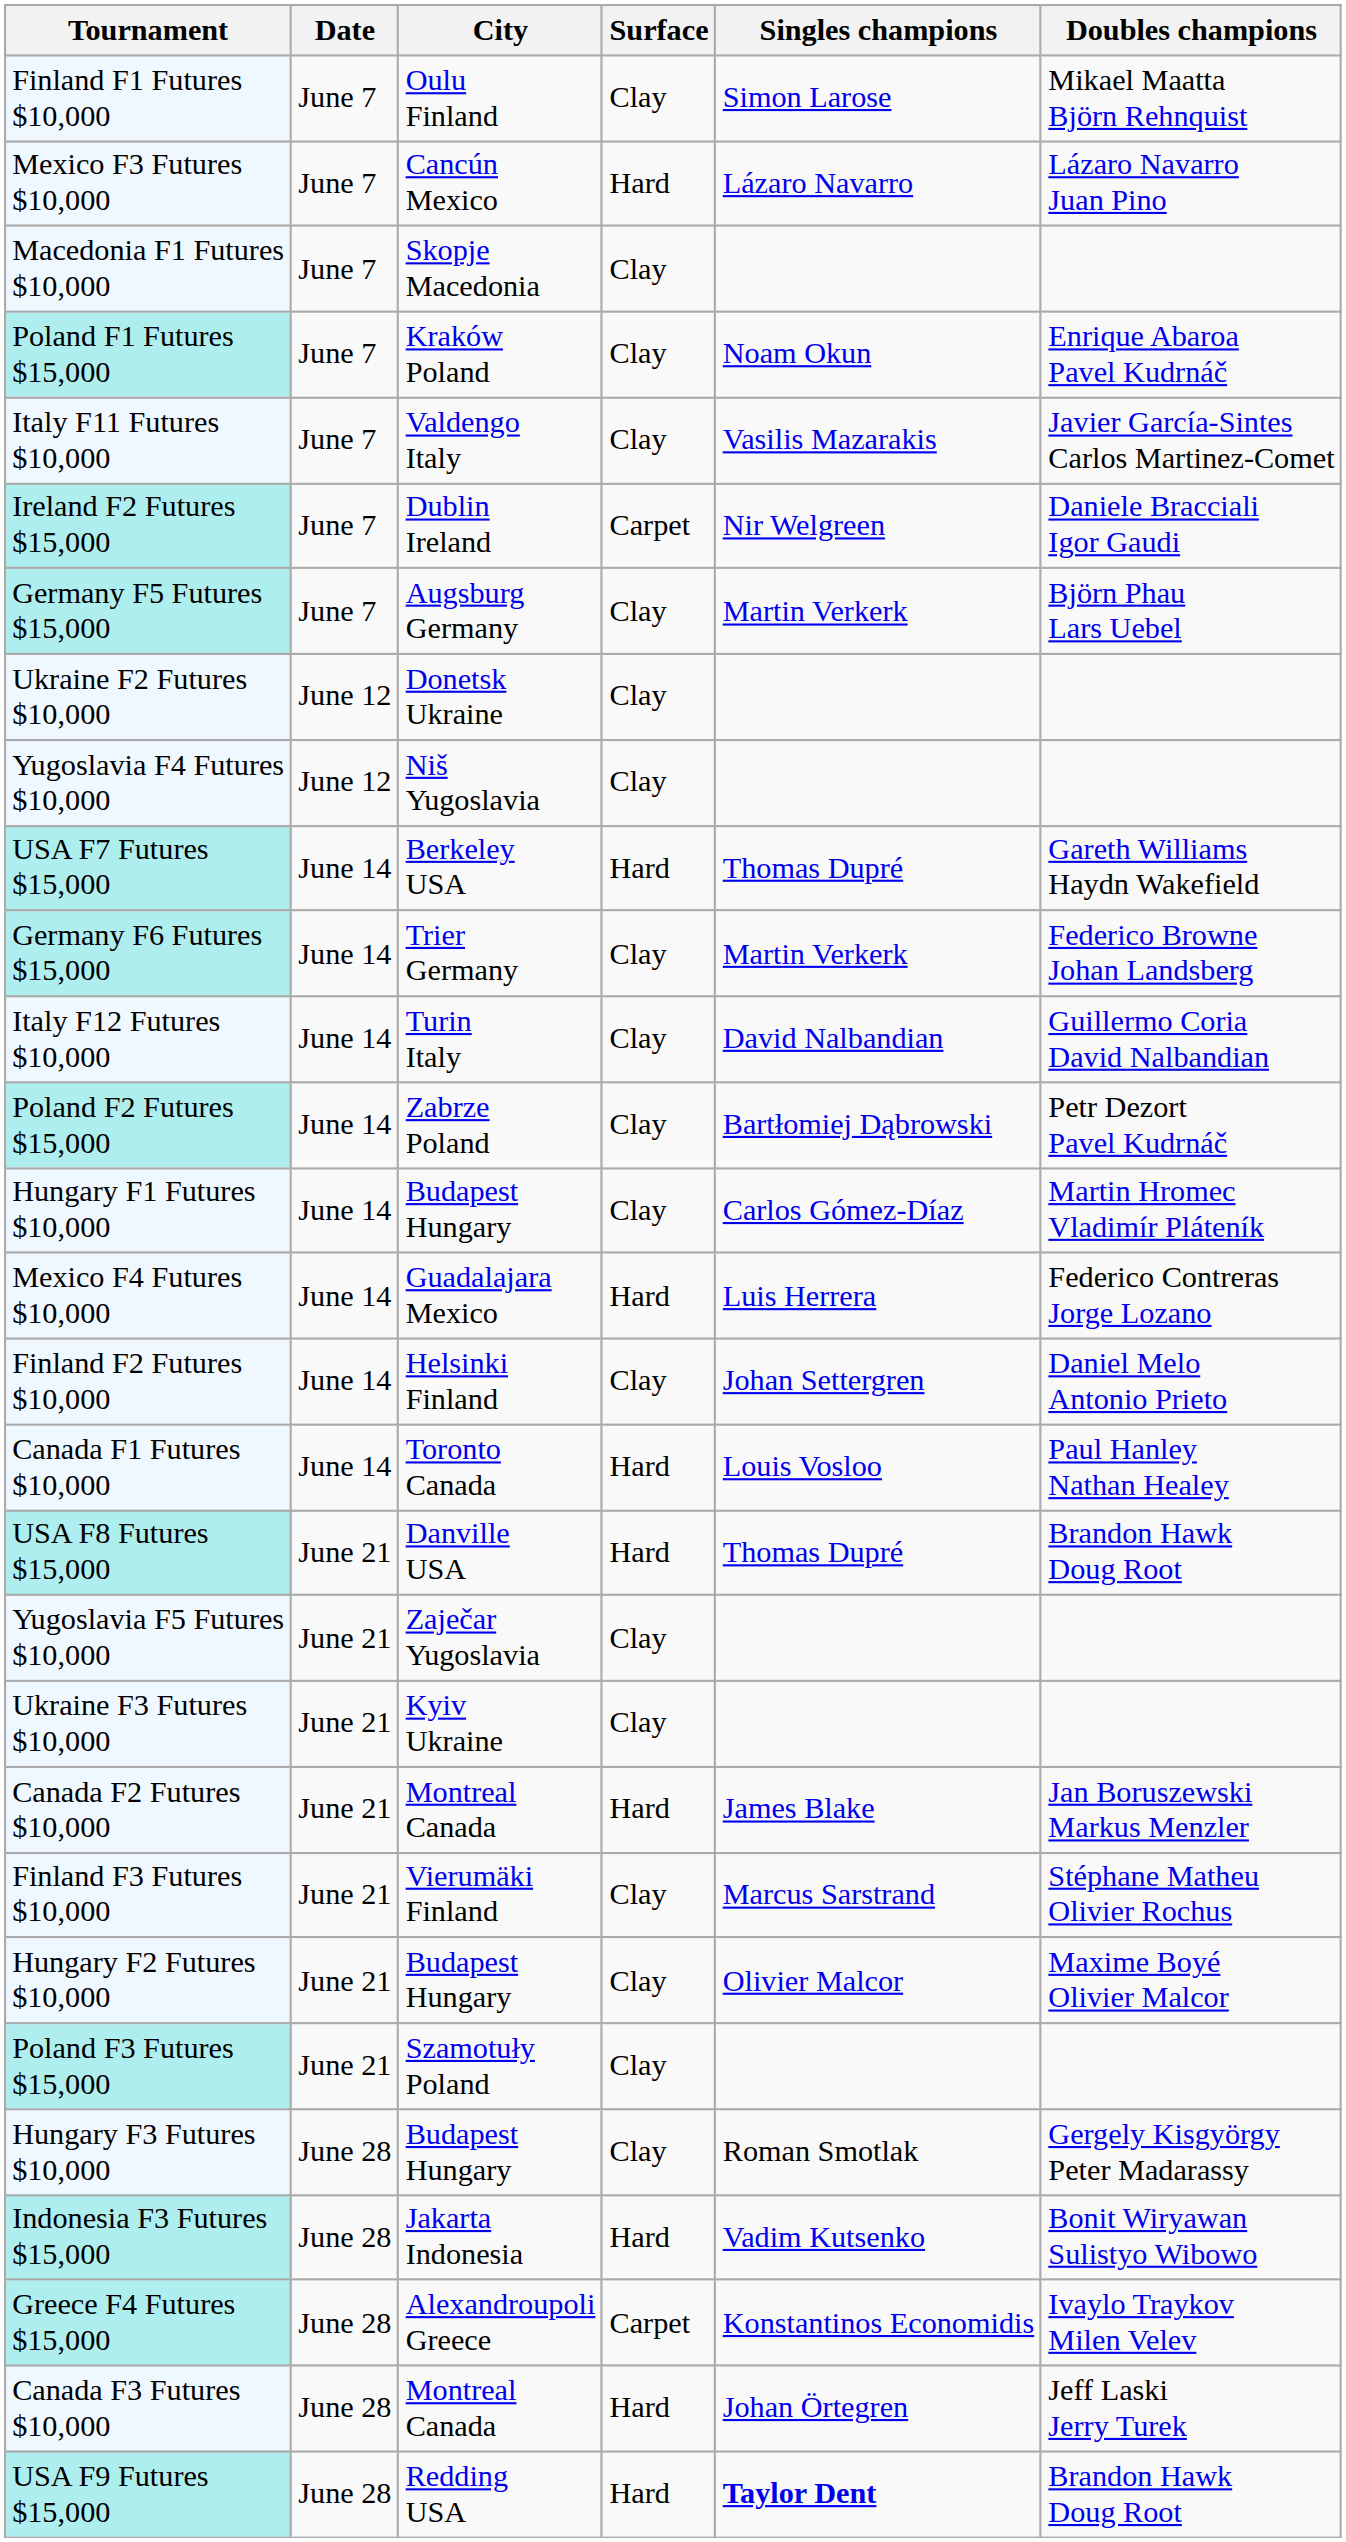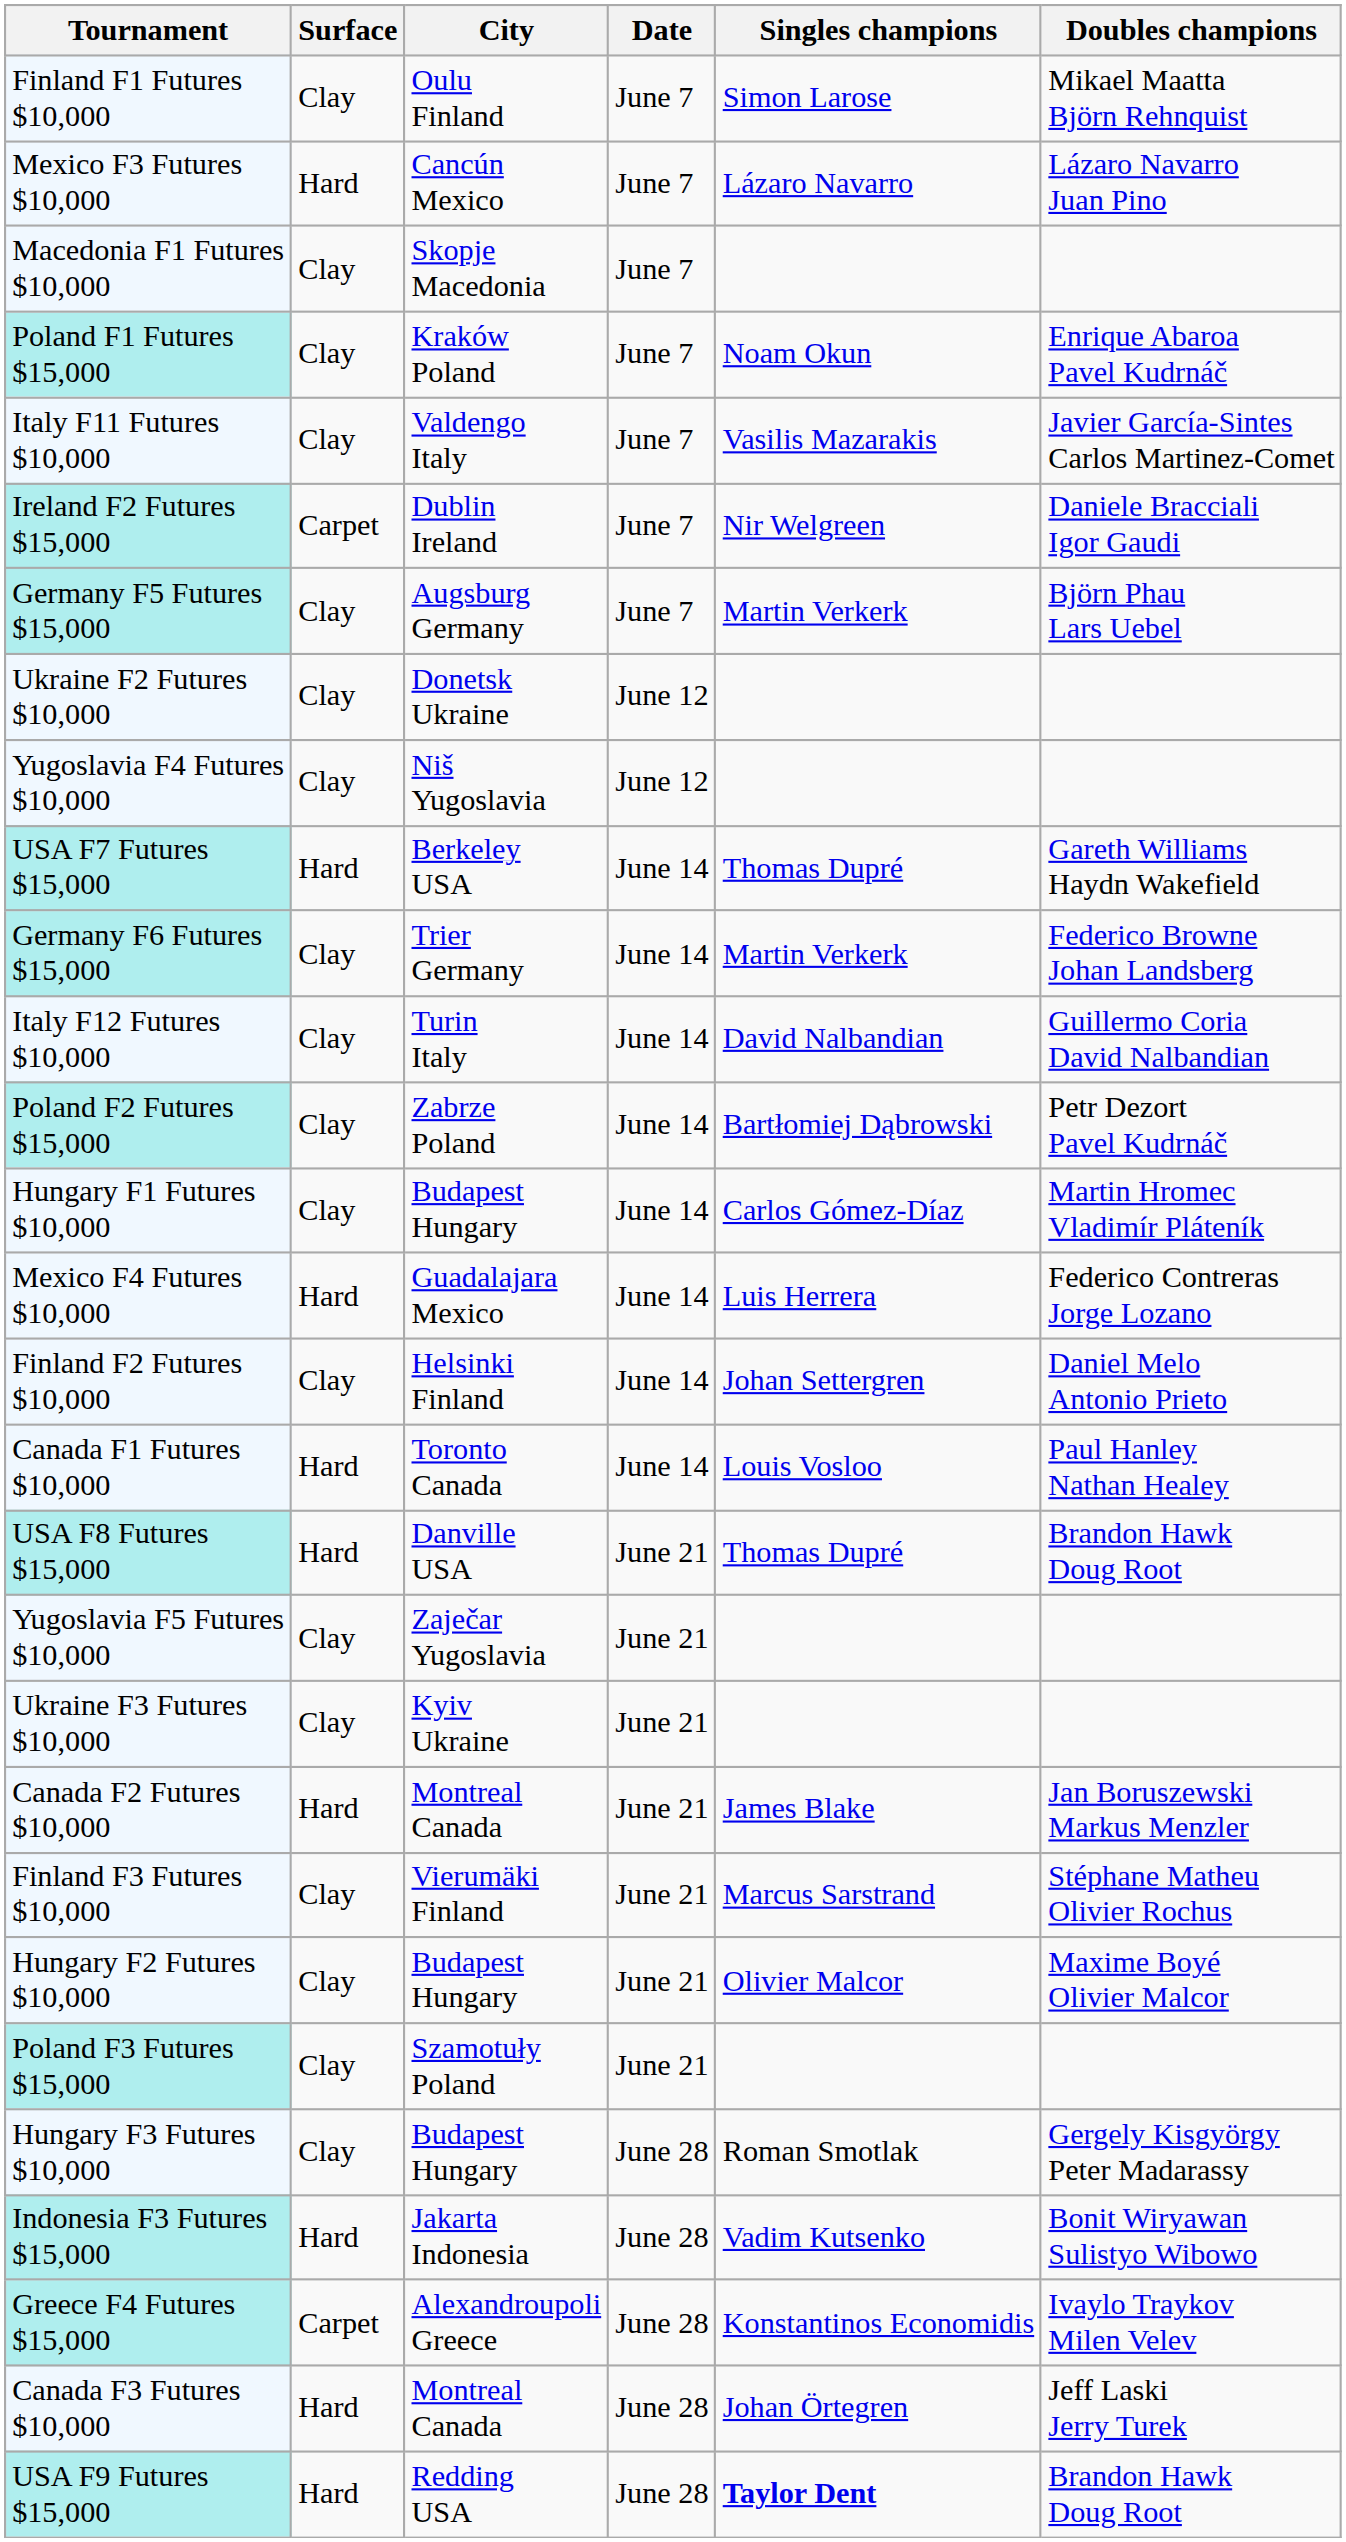columns swapped: Date <-> Surface
